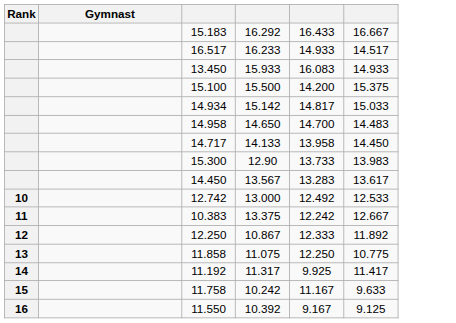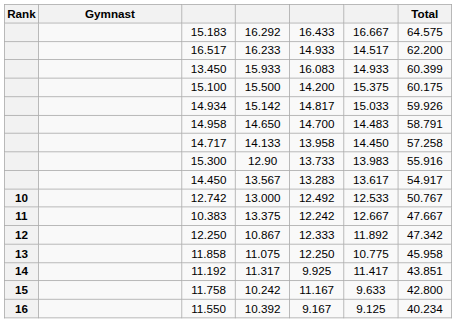+ column: Total | 64.575 | 62.200 | 60.399 | 60.175 | 59.926 | 58.791 | 57.258 | 55.916 | 54.917 | 50.767 | 47.667 | 47.342 | 45.958 | 43.851 | 42.800 | 40.234
